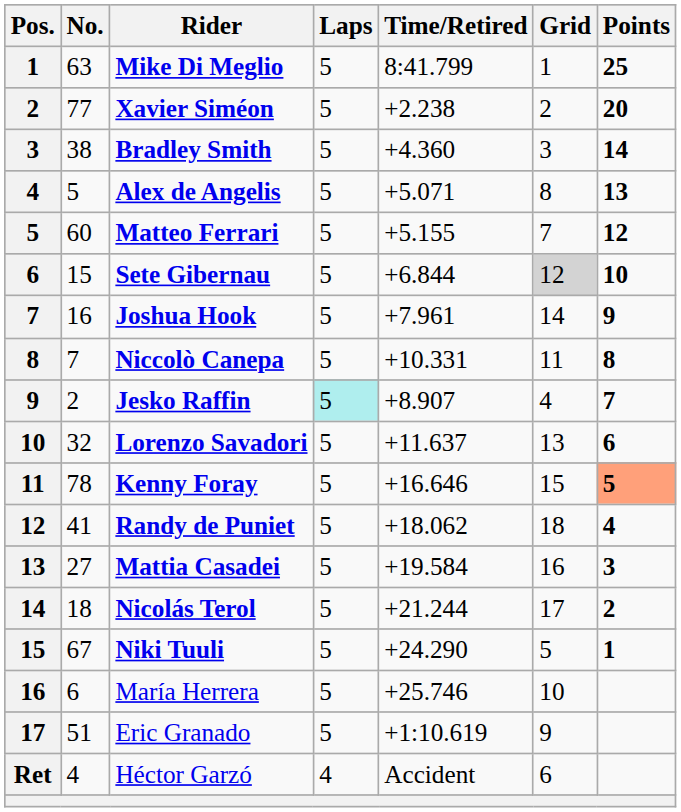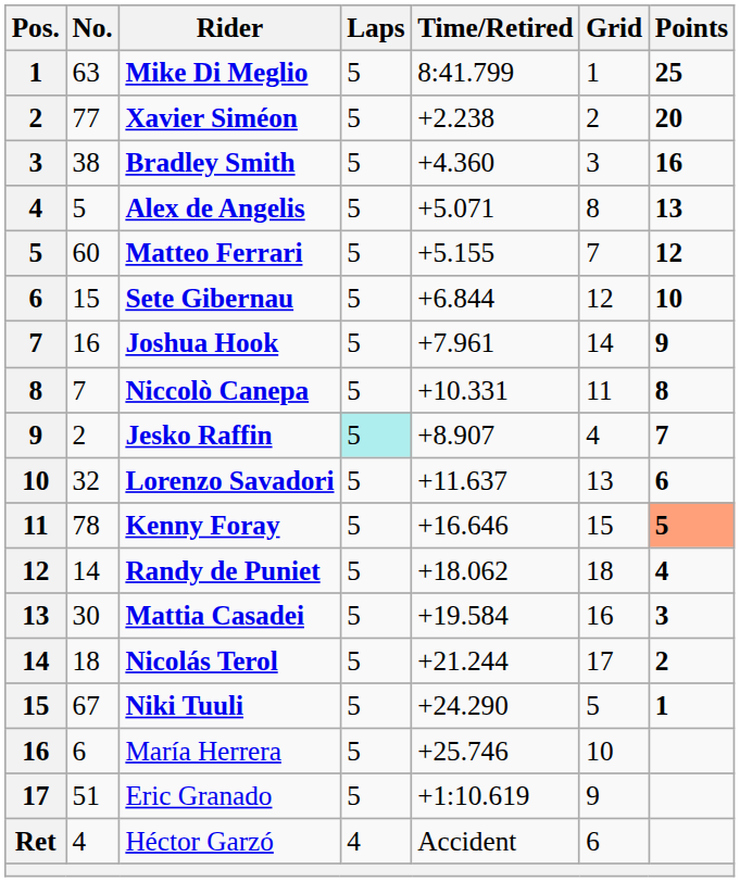Bradley Smith | Points: 14 -> 16
Sete Gibernau | Grid: lightgrey background -> no background
Randy de Puniet | No.: 41 -> 14
Mattia Casadei | No.: 27 -> 30
